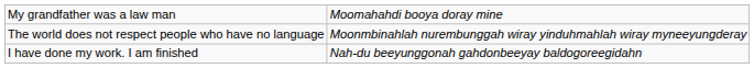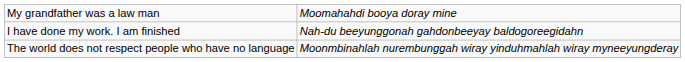rows swapped: I have done my work. I am finished <-> The world does not respect people who have no language
